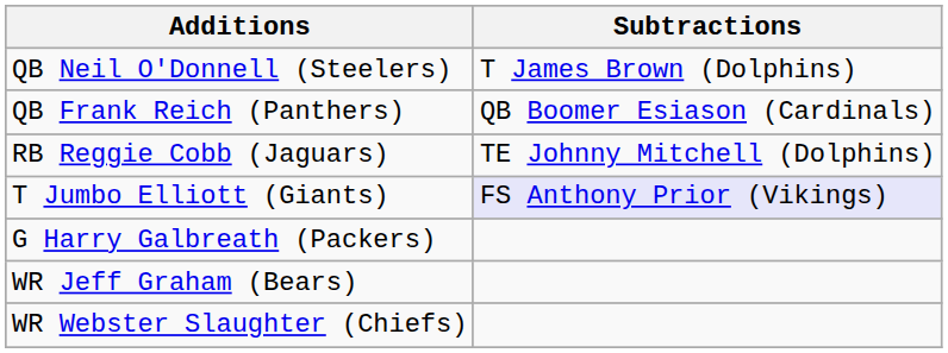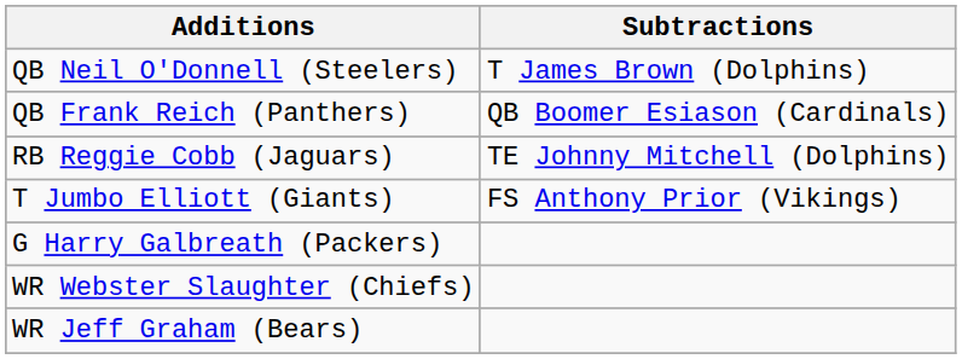T Jumbo Elliott (Giants) | Subtractions: lavender background -> no background
rows swapped: WR Jeff Graham (Bears) <-> WR Webster Slaughter (Chiefs)
